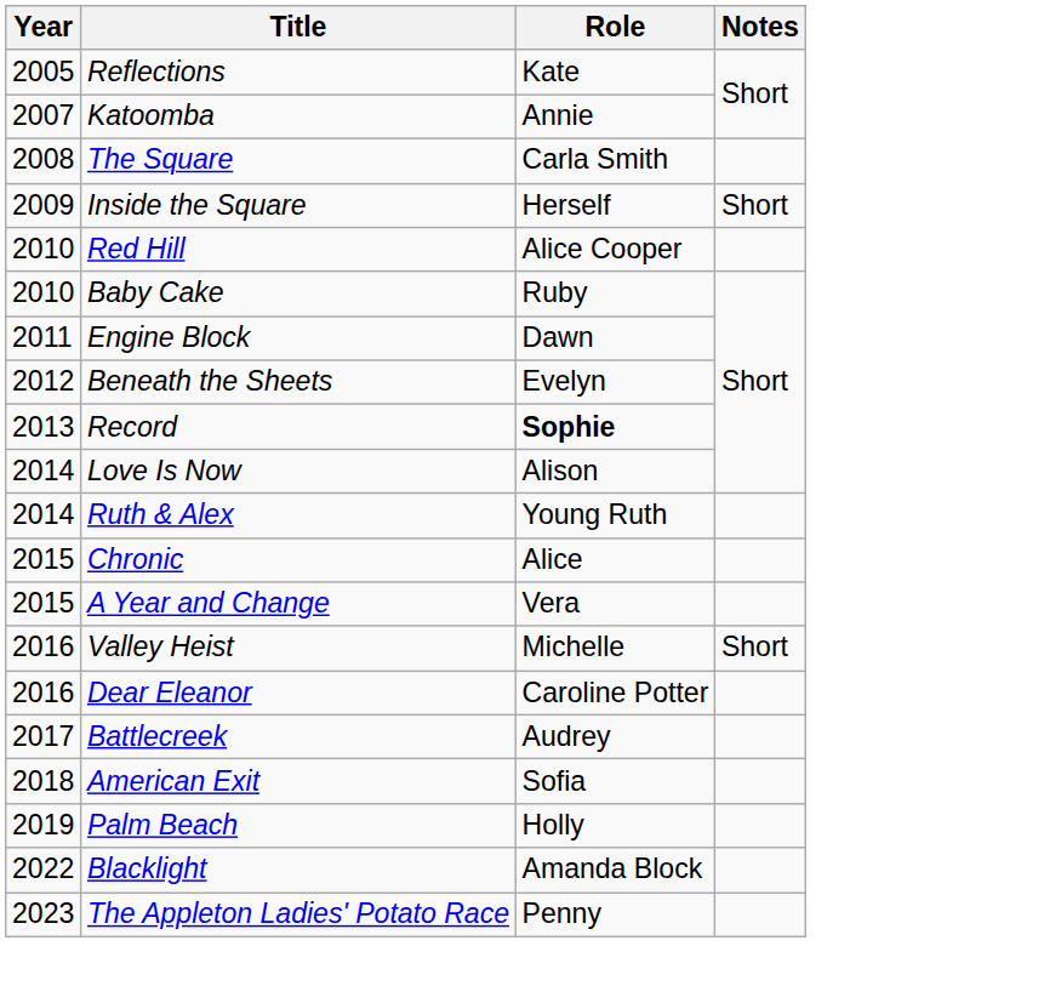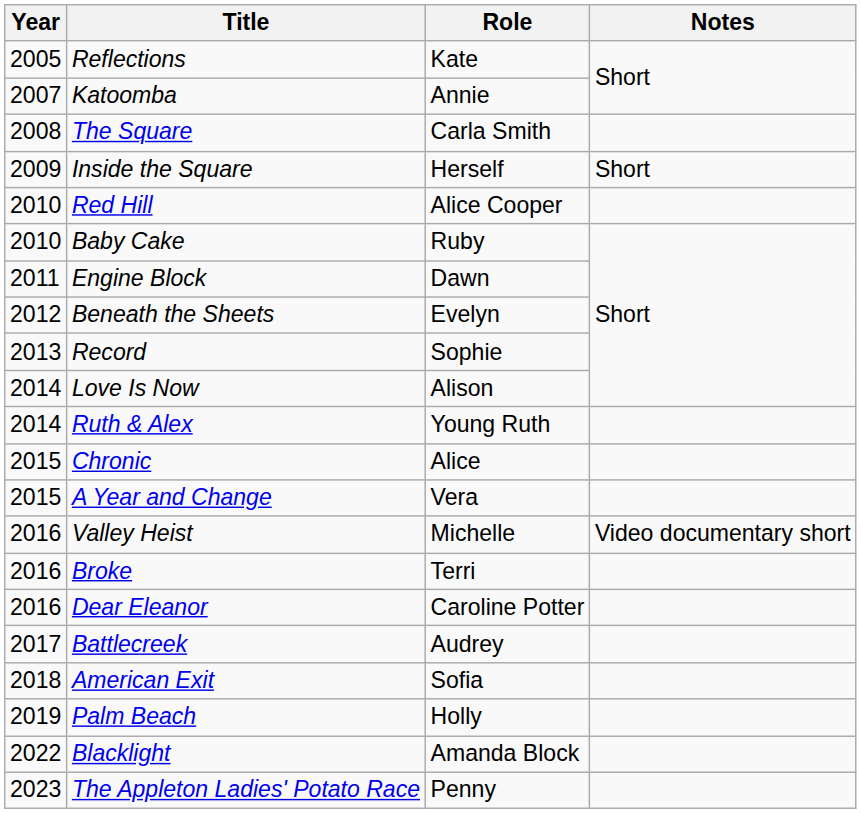Record | Role: bold -> normal
Valley Heist | Notes: Short -> Video documentary short
+ row: 2016 | Broke | Terri
